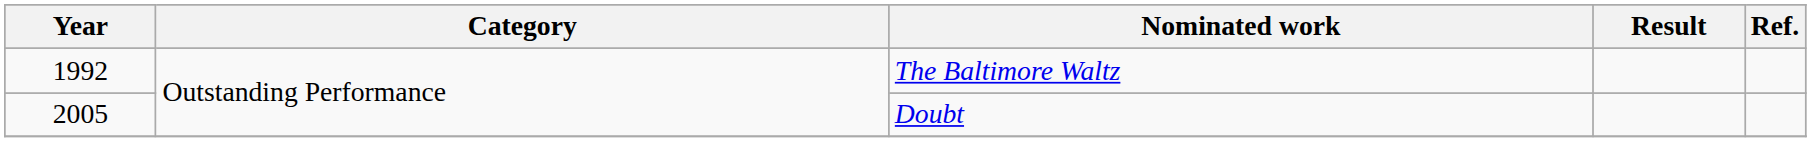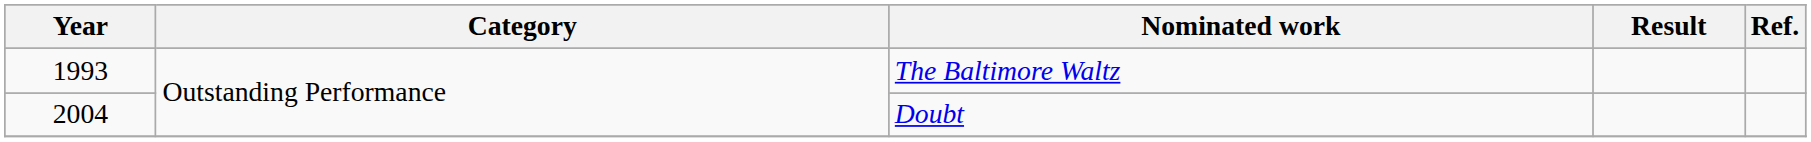The Baltimore Waltz | Year: 1992 -> 1993
Doubt | Year: 2005 -> 2004
